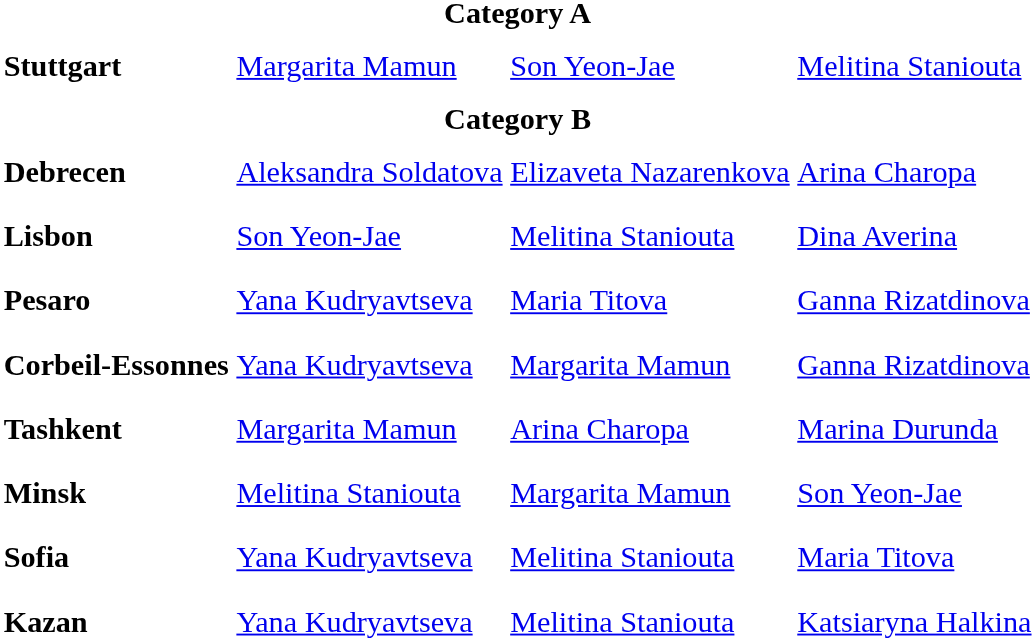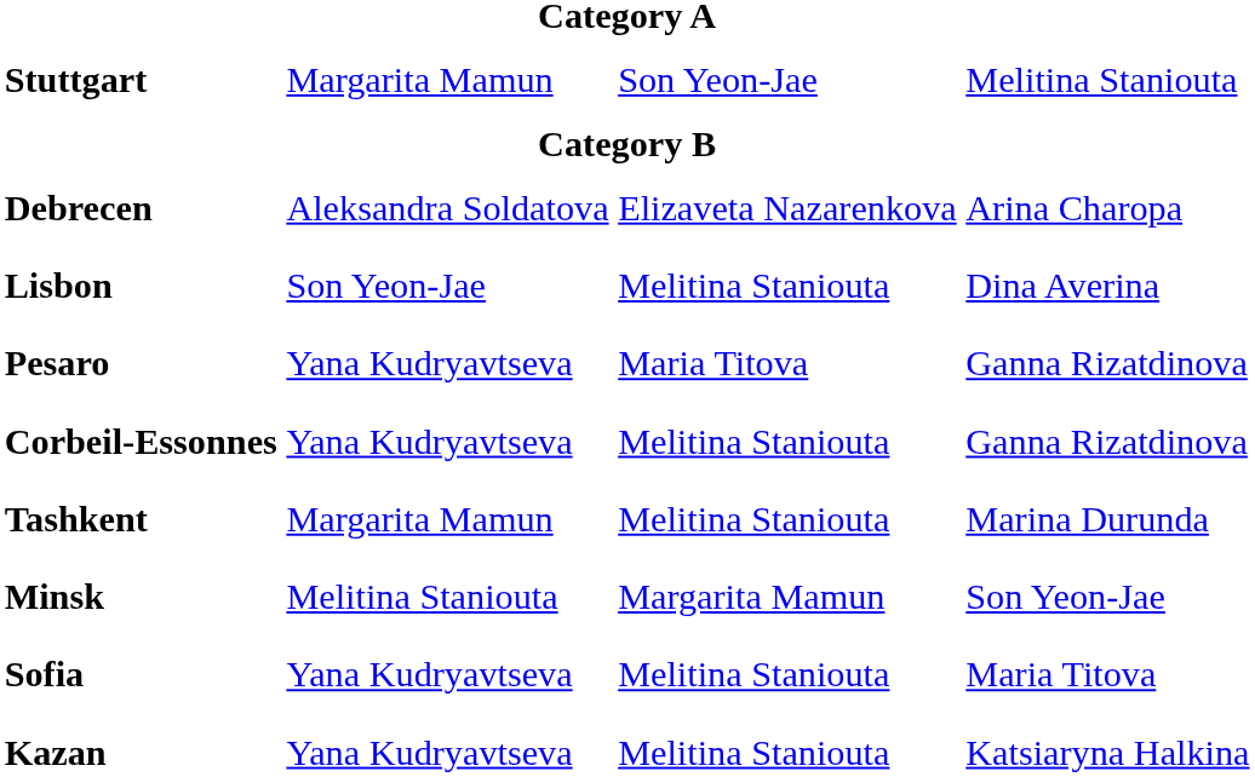Corbeil-Essonnes | column 3: Margarita Mamun -> Melitina Staniouta
Tashkent | column 3: Arina Charopa -> Melitina Staniouta
